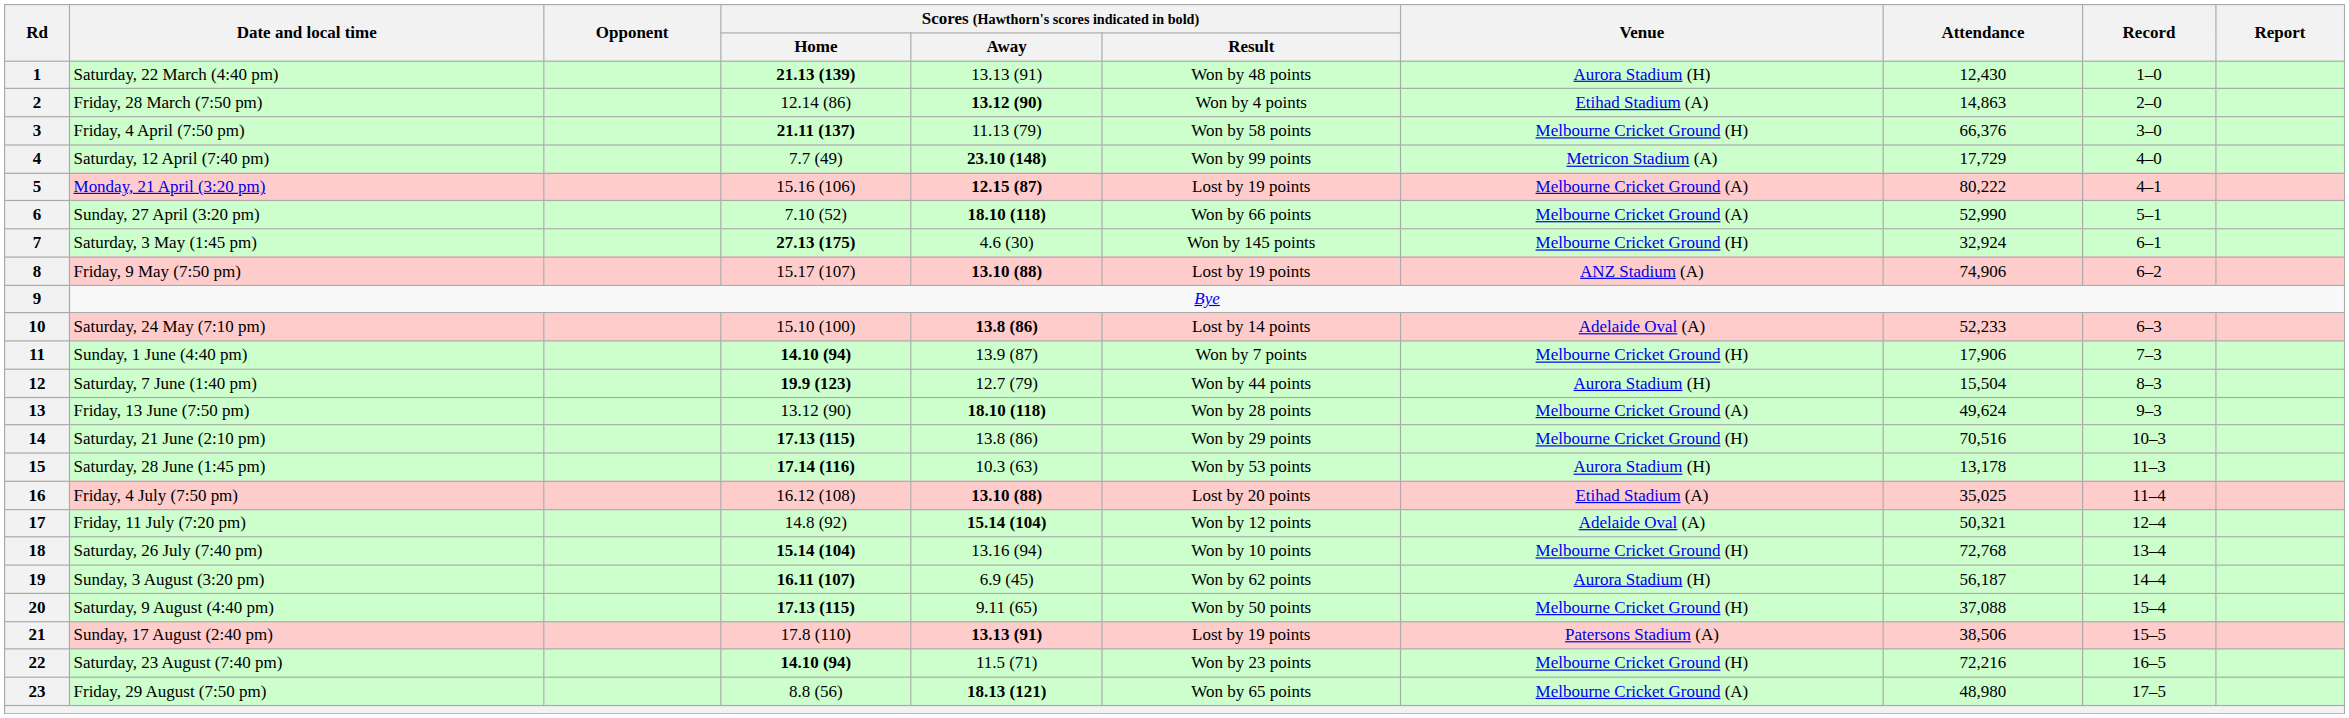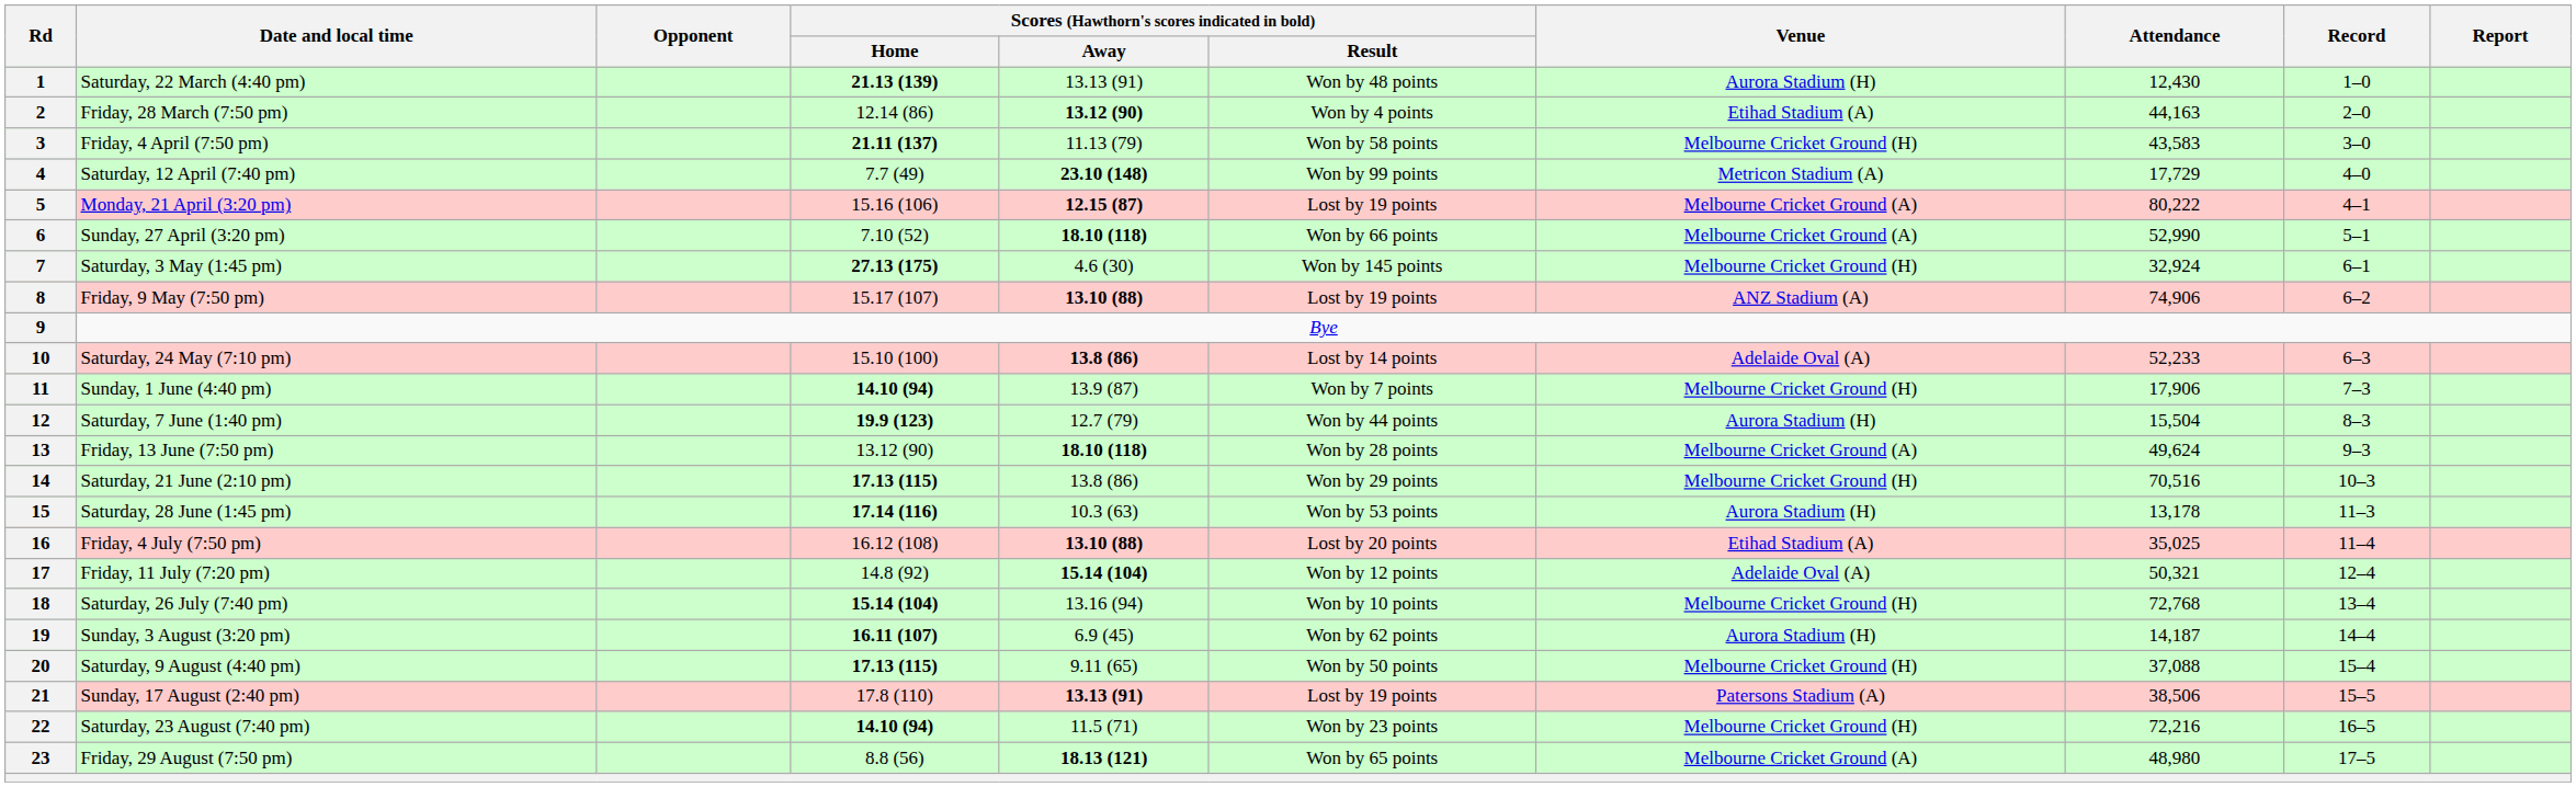2 | Attendance: 14,863 -> 44,163
3 | Attendance: 66,376 -> 43,583
19 | Attendance: 56,187 -> 14,187
